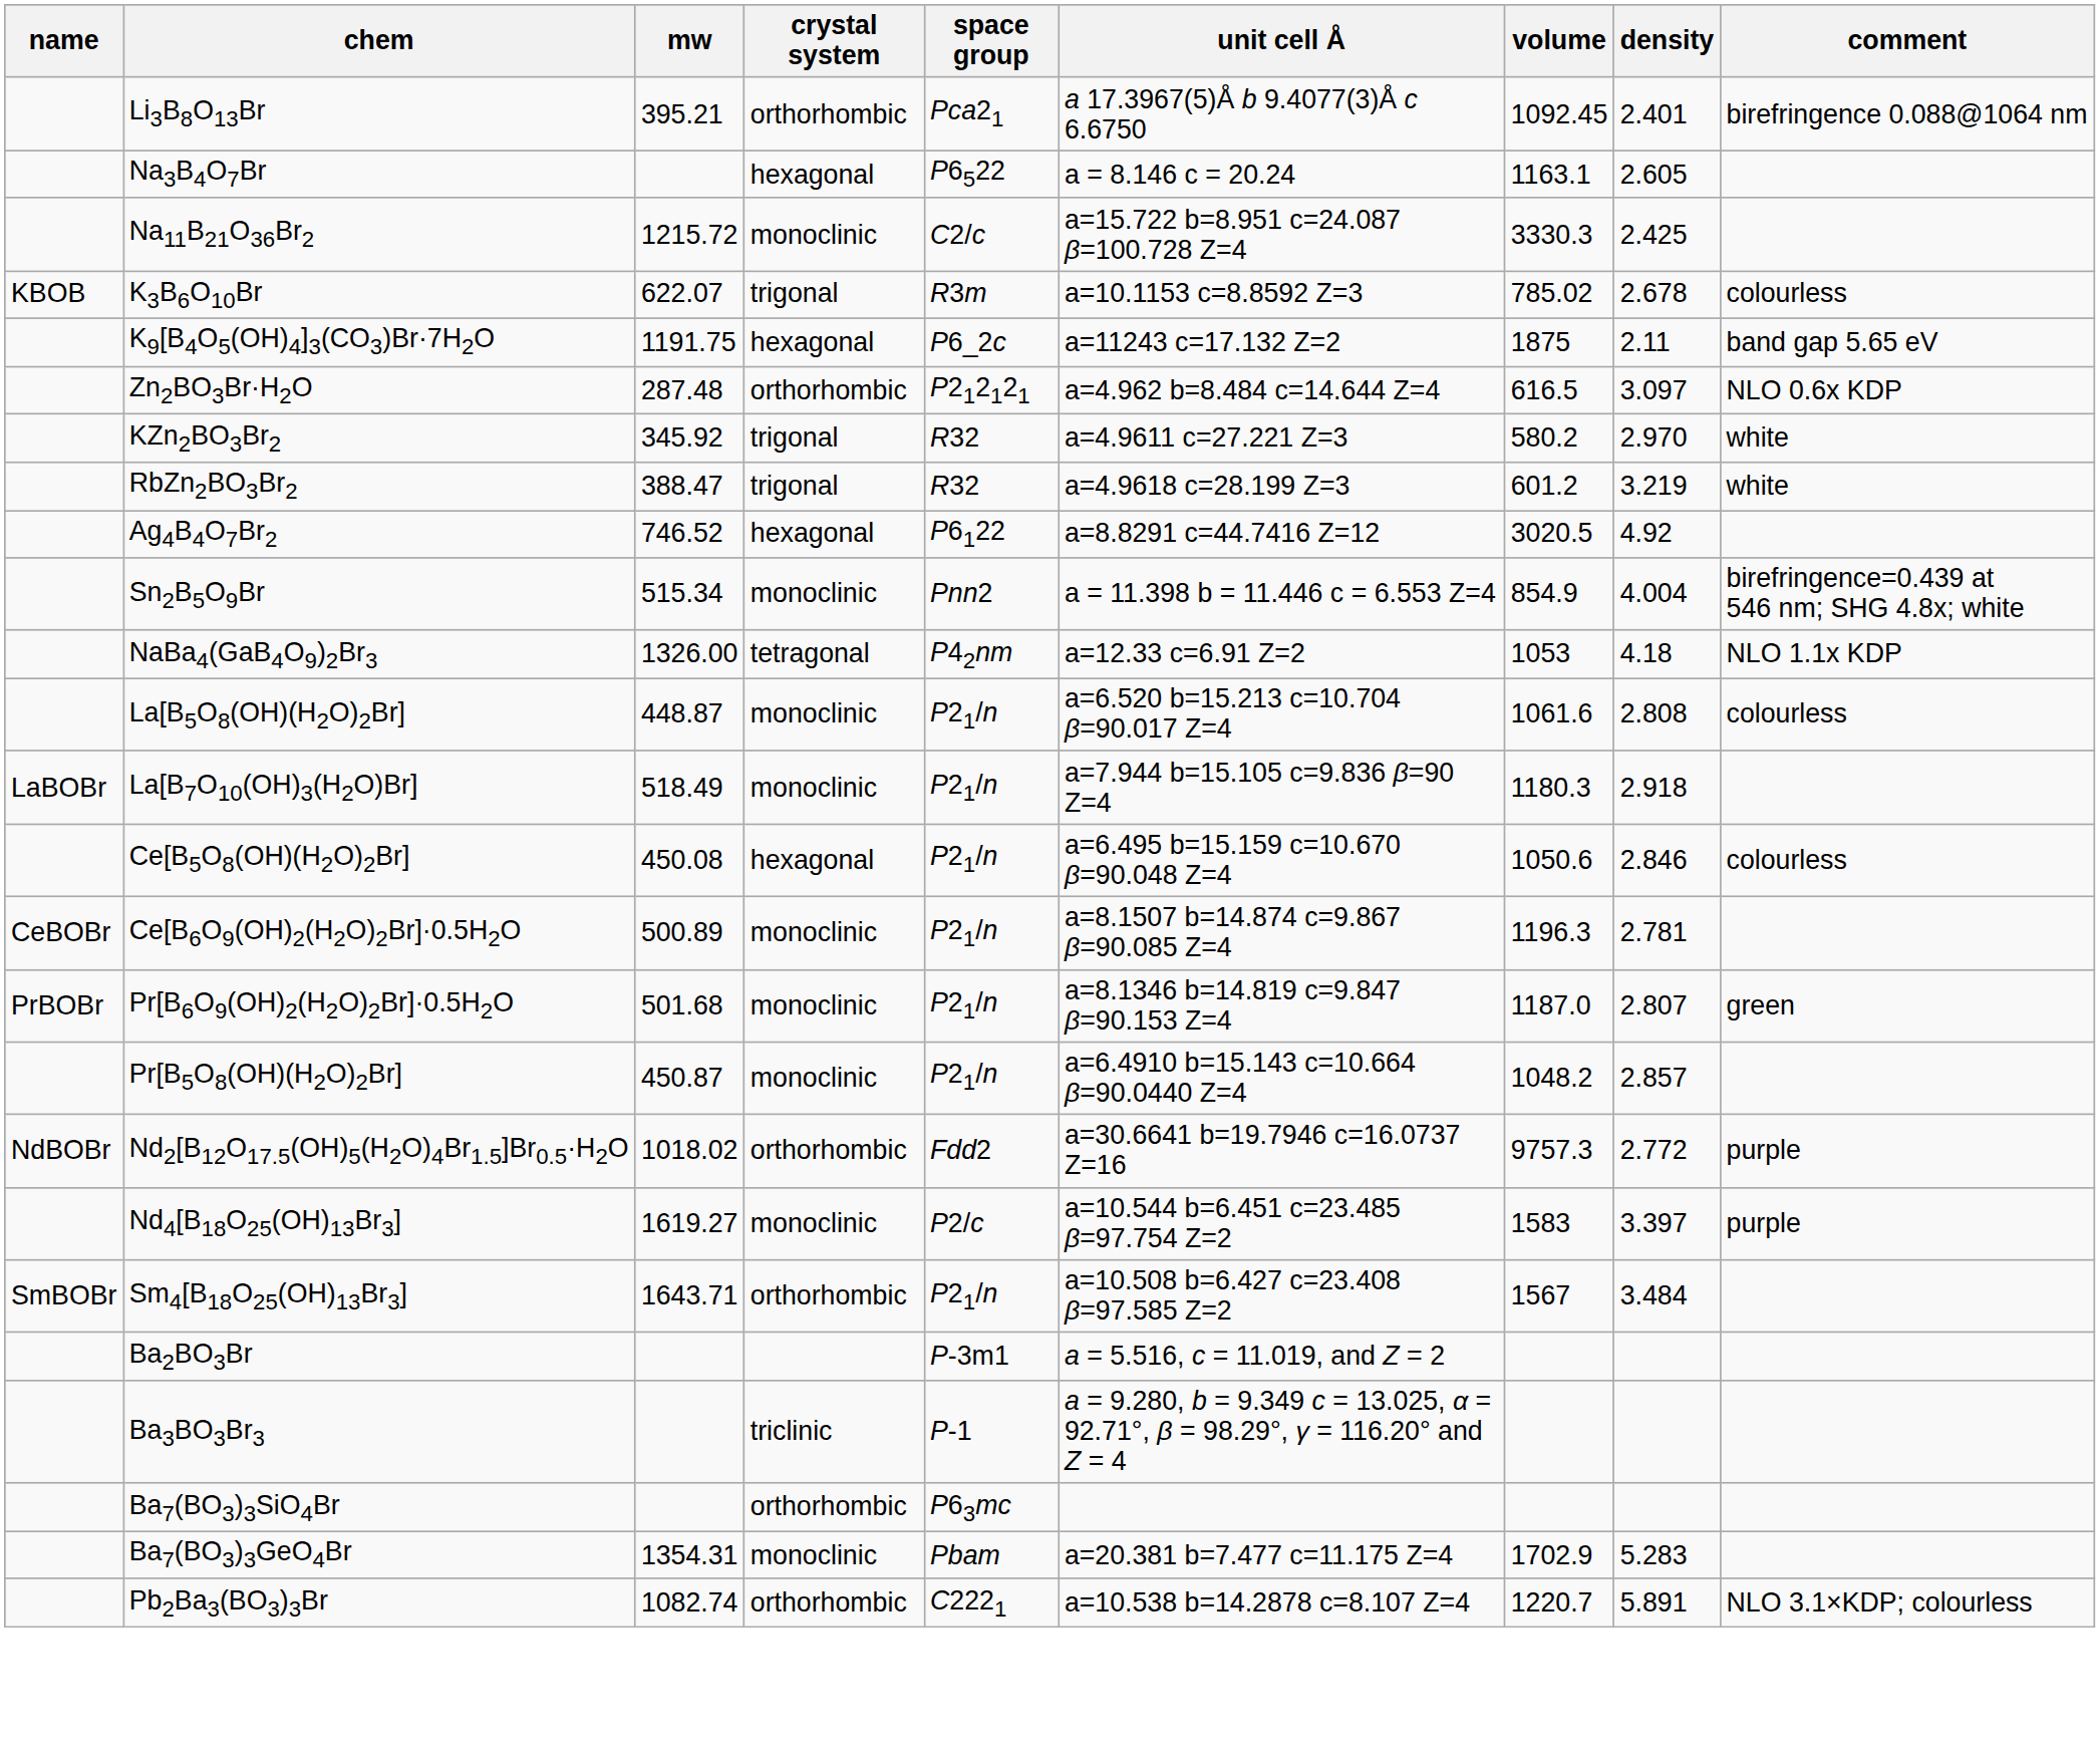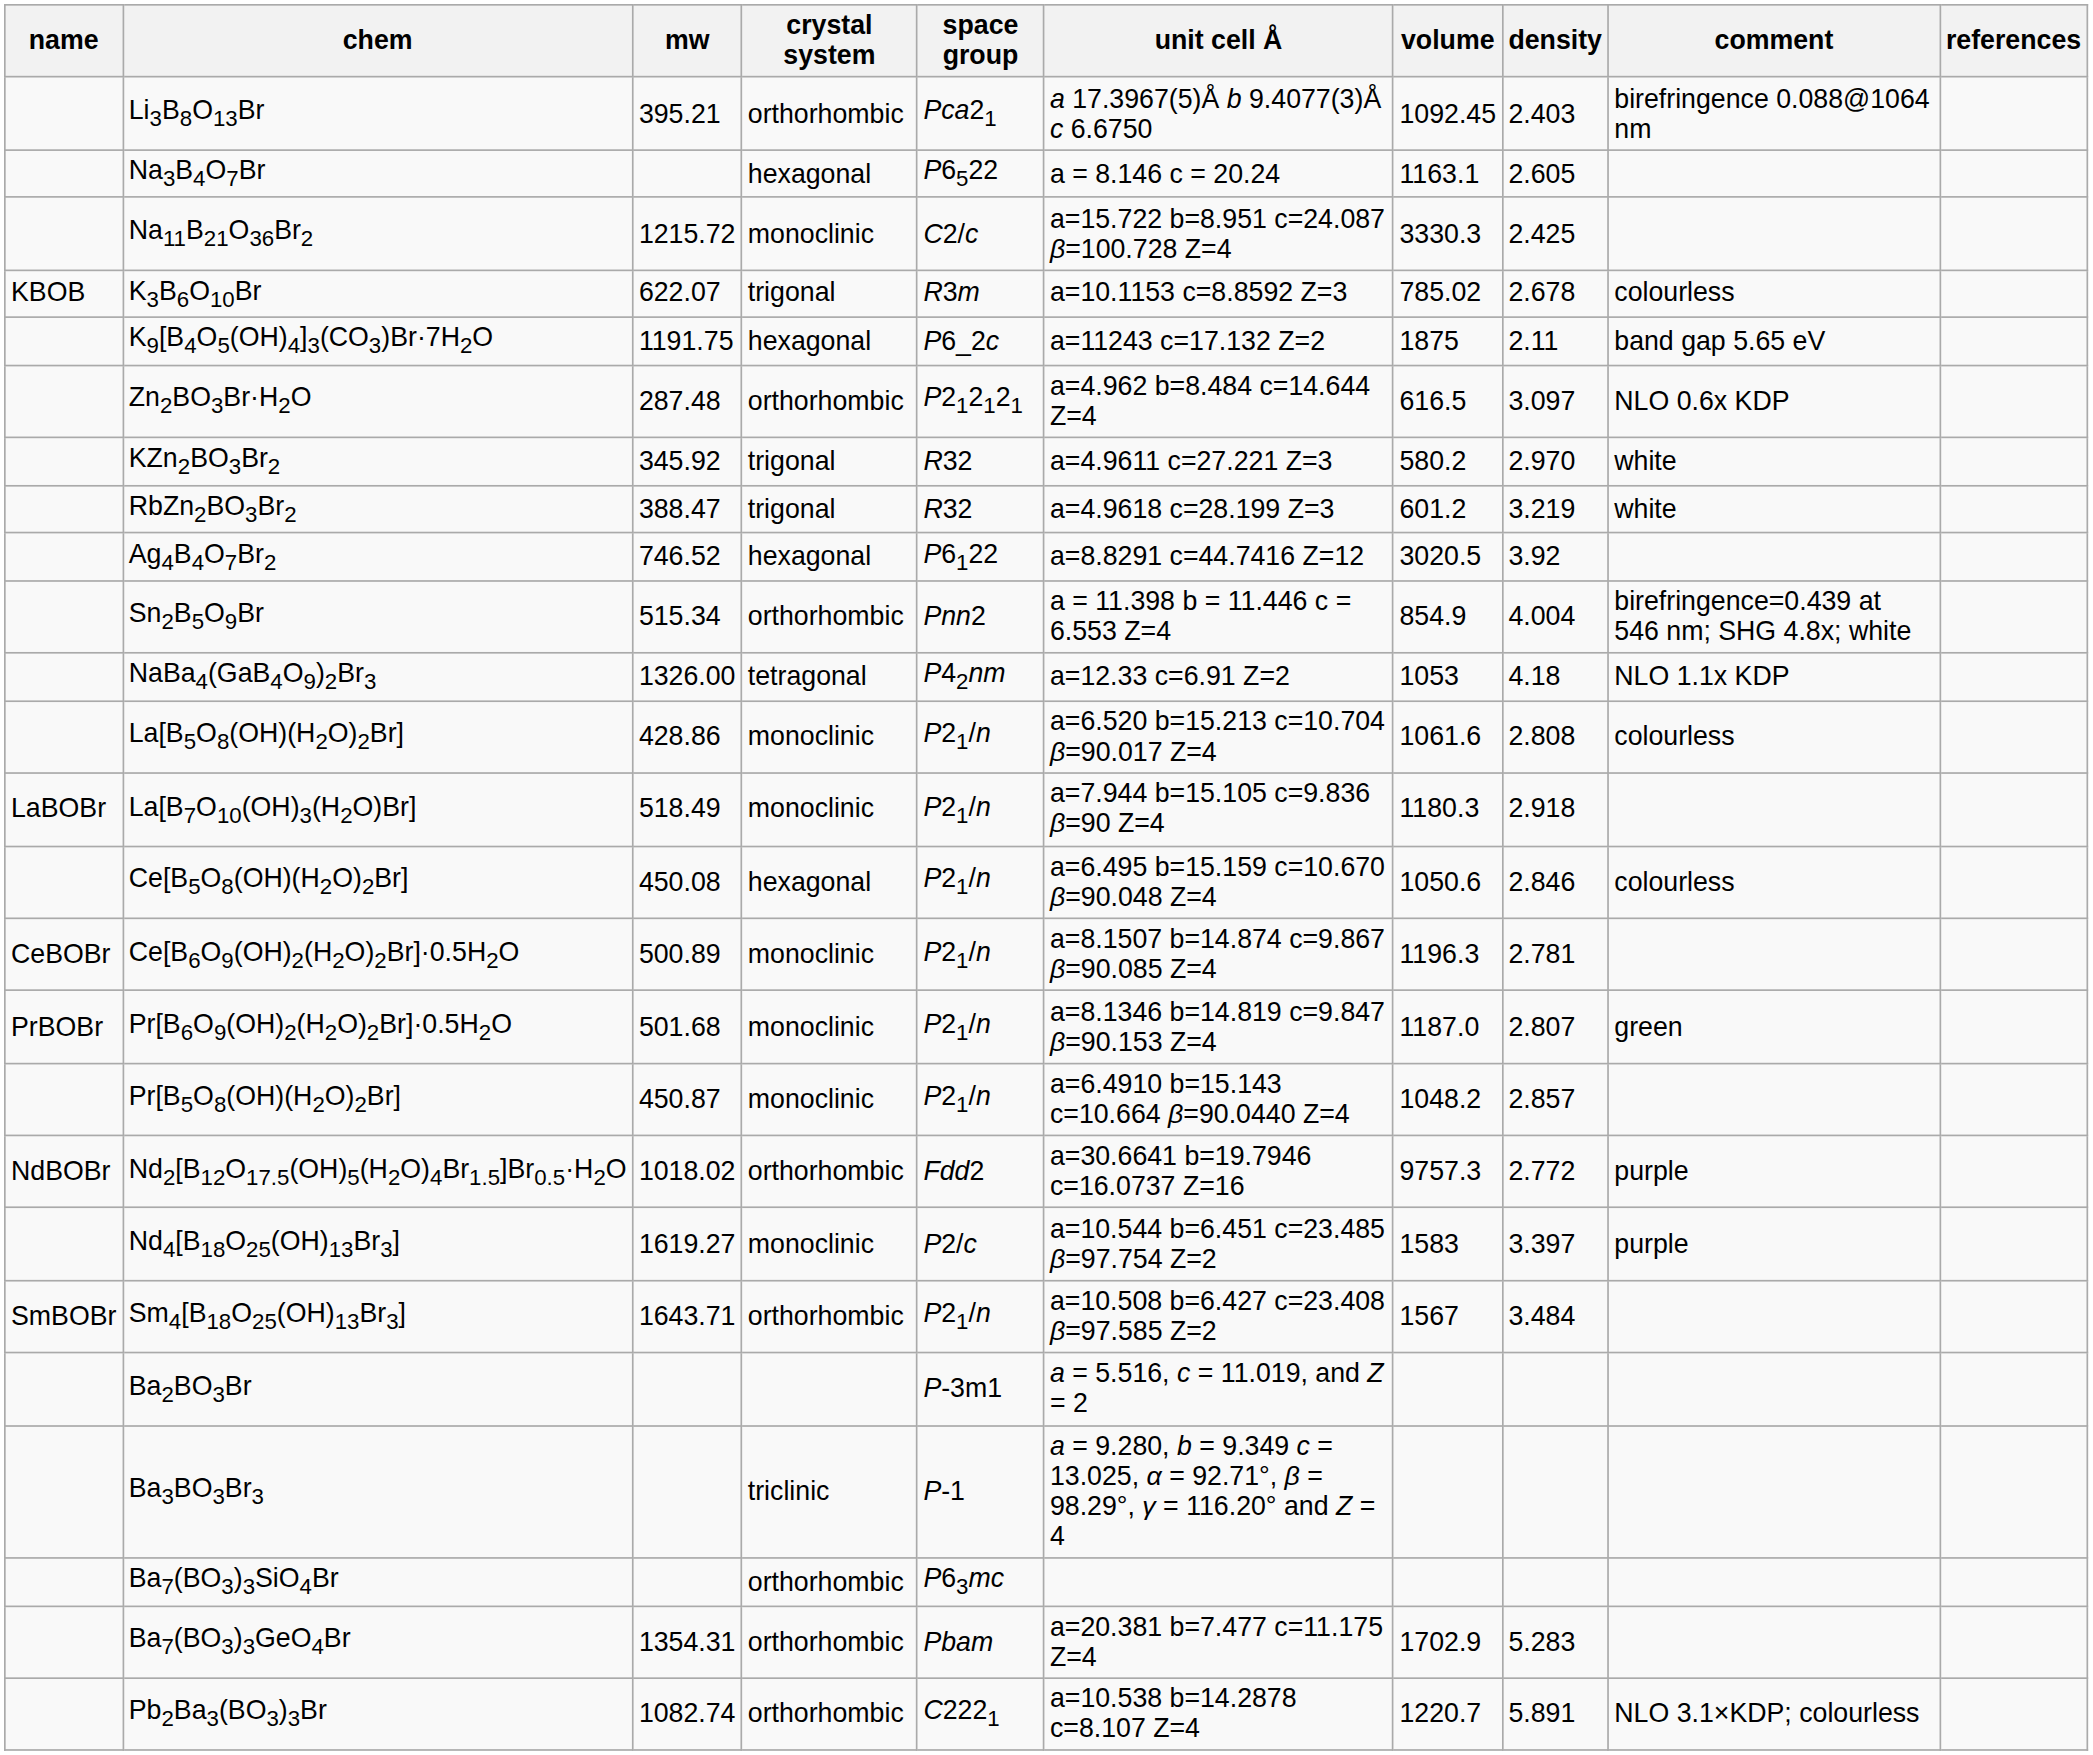+ column: references
Li3B8O13Br | density: 2.401 -> 2.403
Ag4B4O7Br2 | density: 4.92 -> 3.92
Sn2B5O9Br | crystal system: monoclinic -> orthorhombic
La[B5O8(OH)(H2O)2Br] | mw: 448.87 -> 428.86
Ba7(BO3)3GeO4Br | crystal system: monoclinic -> orthorhombic
